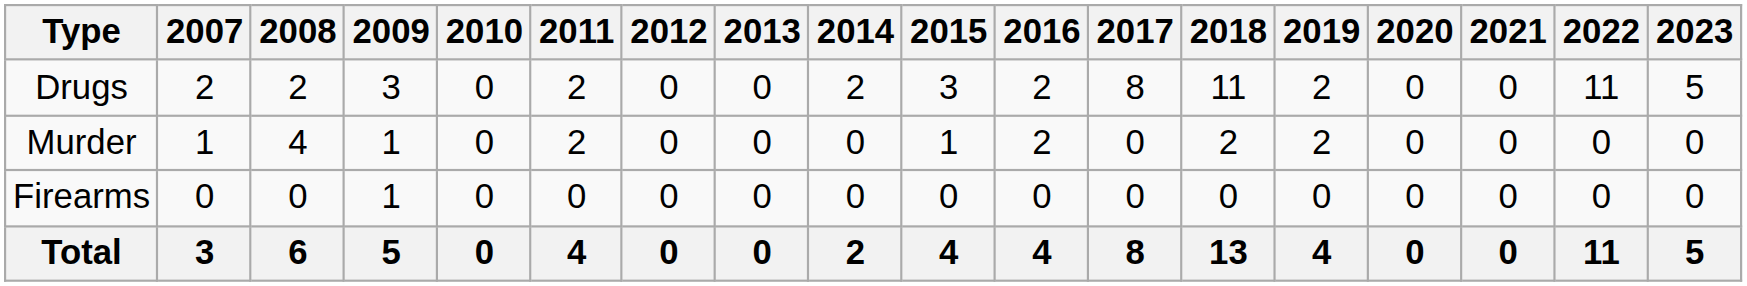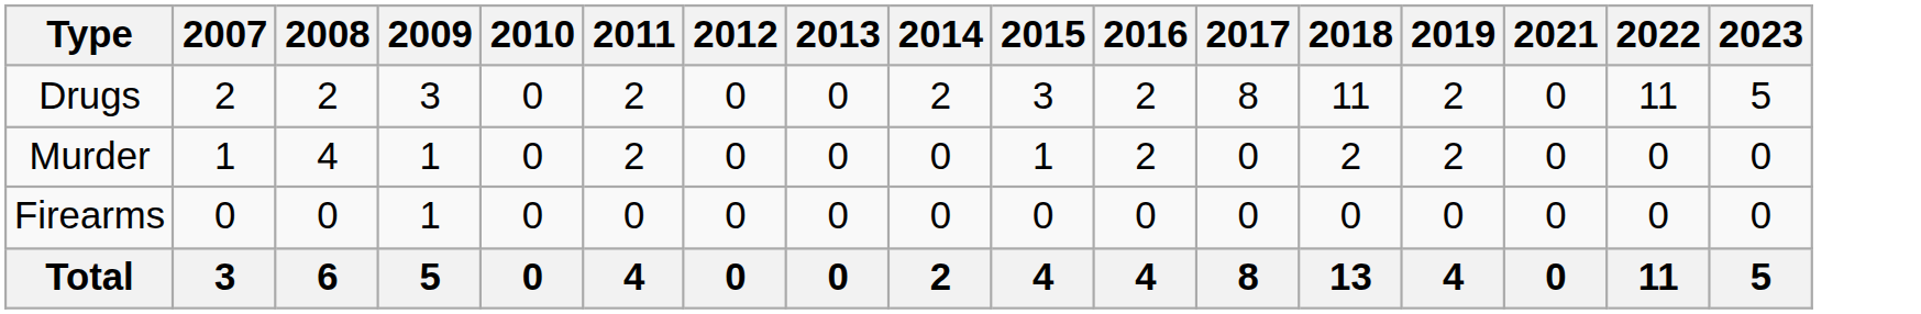- column: 2020 | 0 | 0 | 0 | 0
